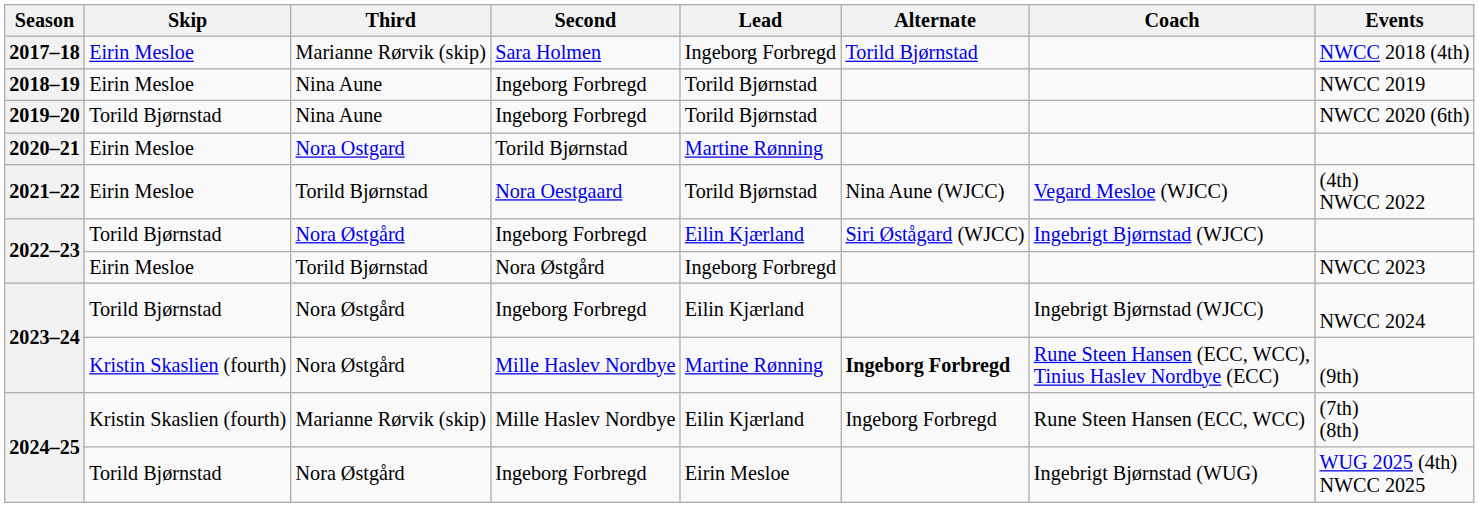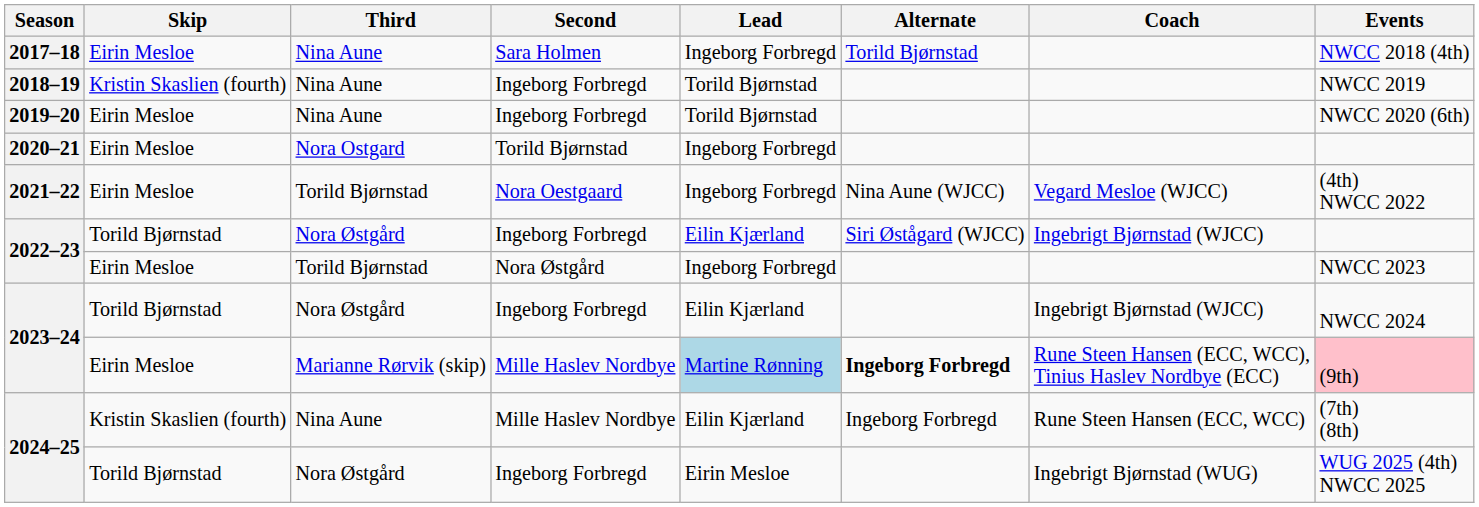2017–18 | Third: Marianne Rørvik (skip) -> Nina Aune
2018–19 | Skip: Eirin Mesloe -> Kristin Skaslien (fourth)
2019–20 | Skip: Torild Bjørnstad -> Eirin Mesloe
2020–21 | Lead: Martine Rønning -> Ingeborg Forbregd
2021–22 | Lead: Torild Bjørnstad -> Ingeborg Forbregd
2023–24 / Mille Haslev Nordbye | Skip: Kristin Skaslien (fourth) -> Eirin Mesloe
2023–24 / Mille Haslev Nordbye | Third: Nora Østgård -> Marianne Rørvik (skip)
2023–24 / Mille Haslev Nordbye | Lead: no background -> lightblue background
2023–24 / Mille Haslev Nordbye | Events: no background -> pink background
2024–25 / Mille Haslev Nordbye | Third: Marianne Rørvik (skip) -> Nina Aune
